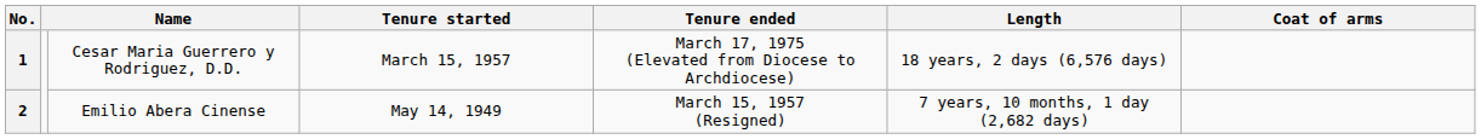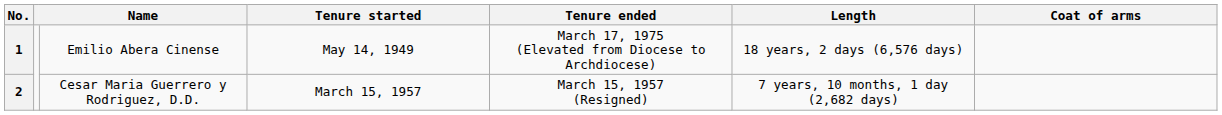1 | Name: Cesar Maria Guerrero y Rodriguez, D.D. -> Emilio Abera Cinense
1 | Tenure started: March 15, 1957 -> May 14, 1949
2 | Name: Emilio Abera Cinense -> Cesar Maria Guerrero y Rodriguez, D.D.
2 | Tenure started: May 14, 1949 -> March 15, 1957
